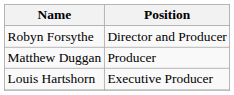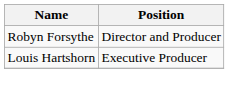- row: Matthew Duggan | Producer
